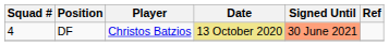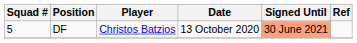DF | Squad #: 4 -> 5
DF | Date: khaki background -> no background
